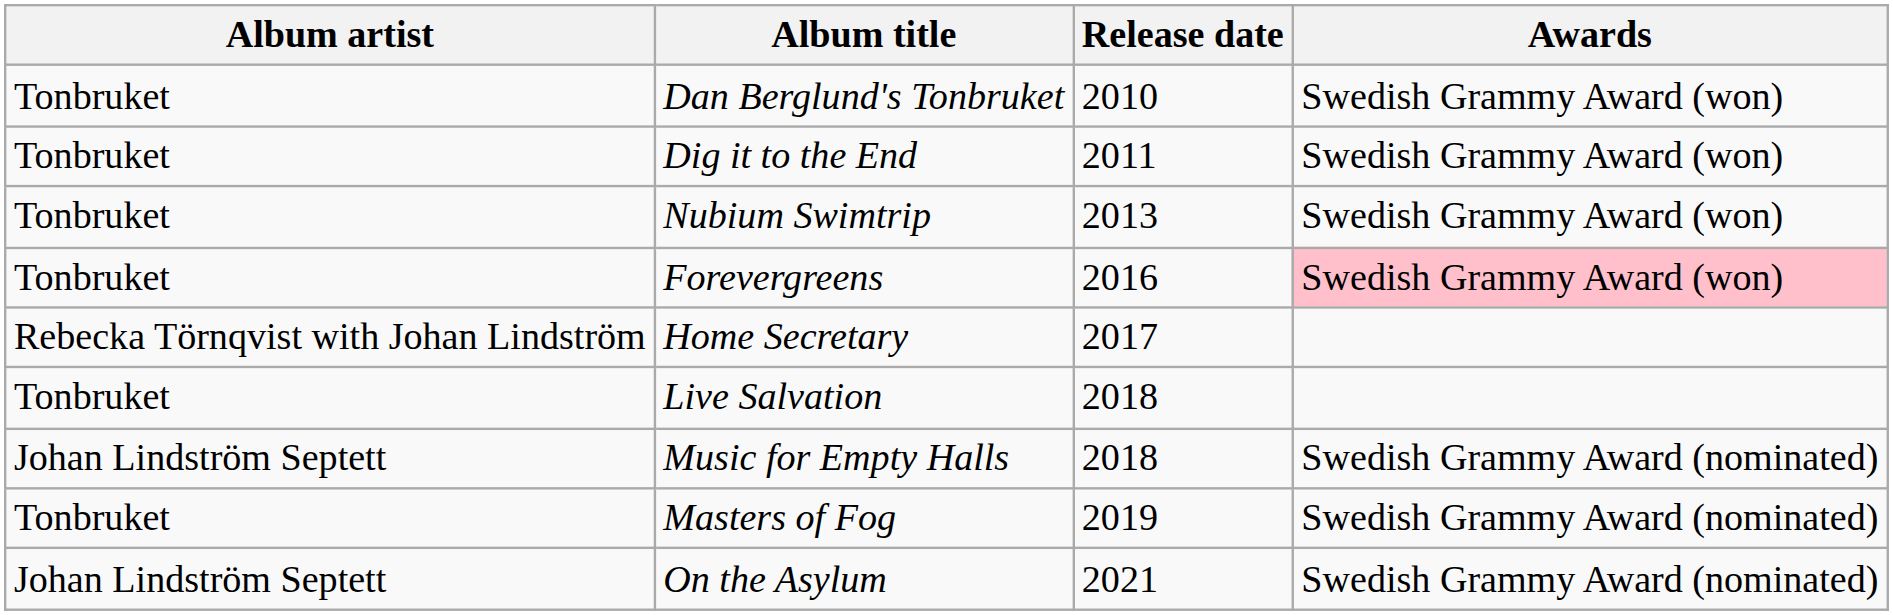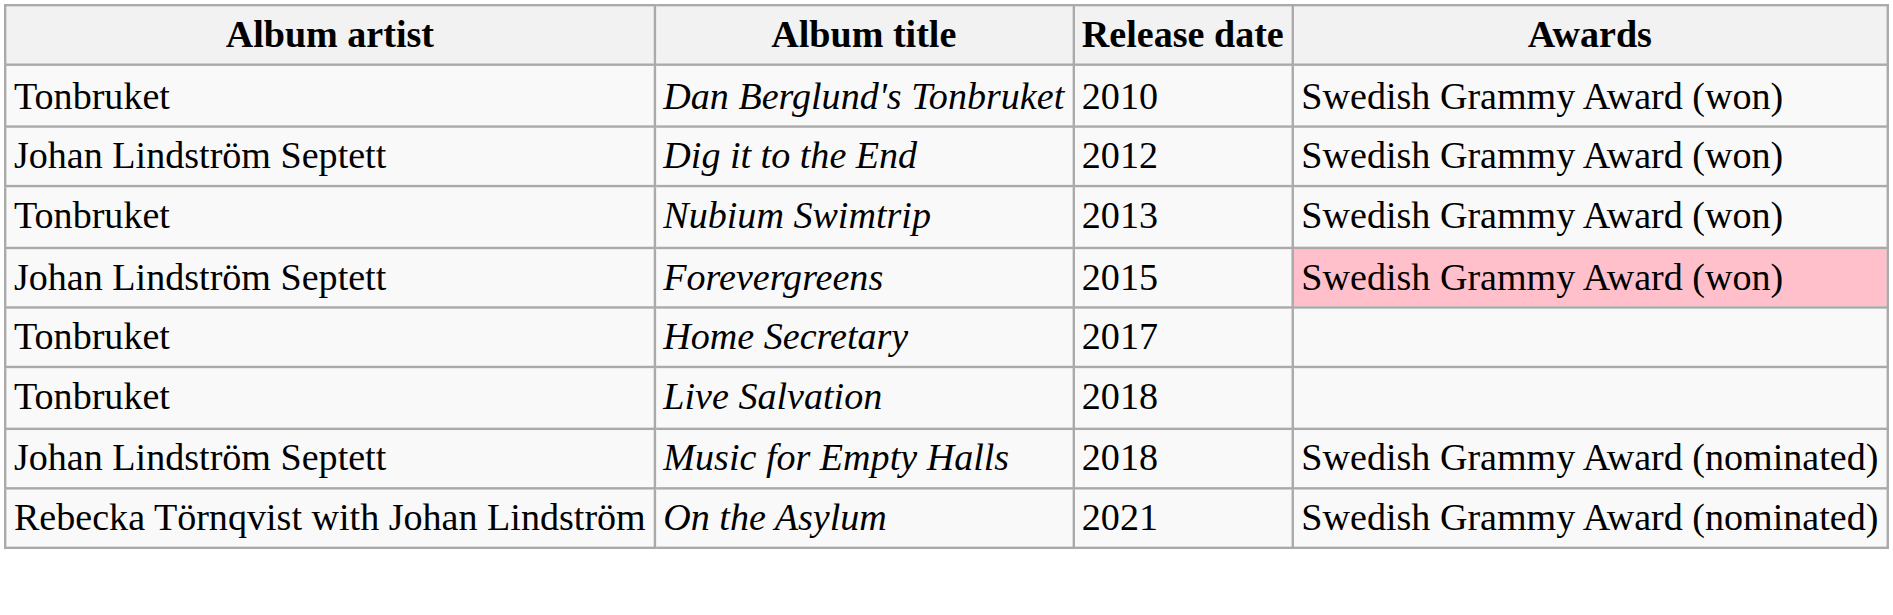Dig it to the End | Album artist: Tonbruket -> Johan Lindström Septett
Dig it to the End | Release date: 2011 -> 2012
Forevergreens | Album artist: Tonbruket -> Johan Lindström Septett
Forevergreens | Release date: 2016 -> 2015
Home Secretary | Album artist: Rebecka Törnqvist with Johan Lindström -> Tonbruket
- row: Tonbruket | Masters of Fog | 2019 | Swedish Grammy Award (nominated)
On the Asylum | Album artist: Johan Lindström Septett -> Rebecka Törnqvist with Johan Lindström
